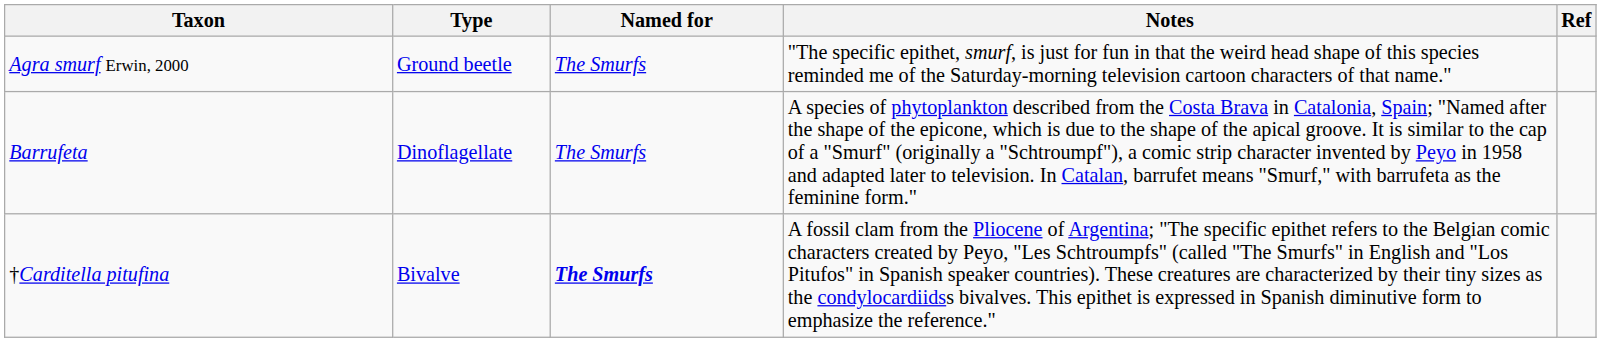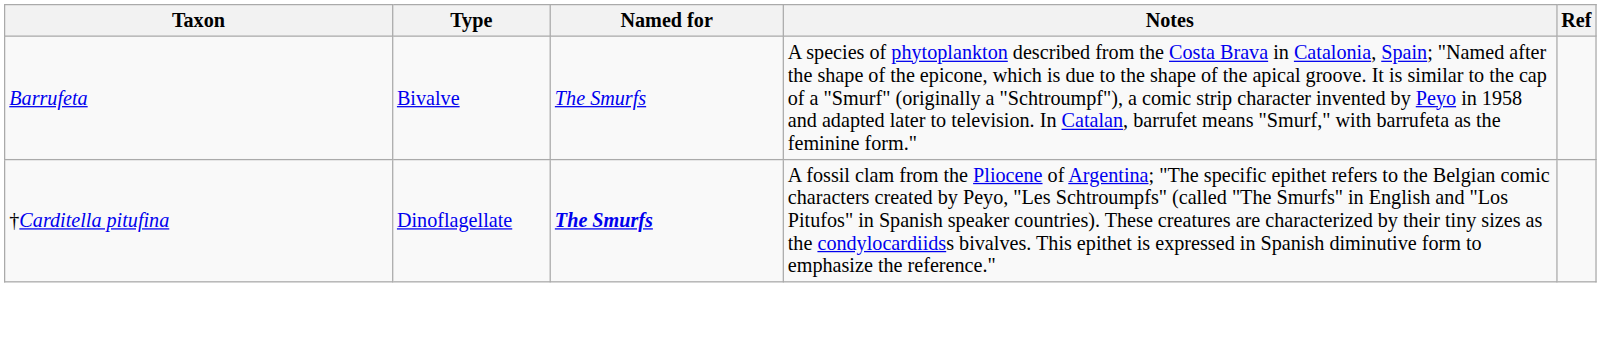- row: Agra smurf Erwin, 2000 | Ground beetle | The Smurfs | "The specific epithet, smurf, is just for fun in that the weird head shape of this species reminded me of the Saturday-morning television cartoon characters of that name."
Barrufeta | Type: Dinoflagellate -> Bivalve
†Carditella pitufina | Type: Bivalve -> Dinoflagellate
